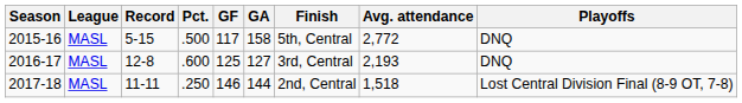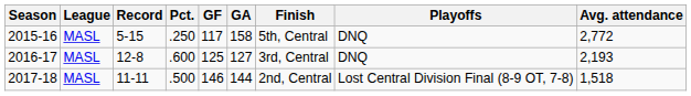columns swapped: Playoffs <-> Avg. attendance
2015-16 | Pct.: .500 -> .250
2017-18 | Pct.: .250 -> .500
